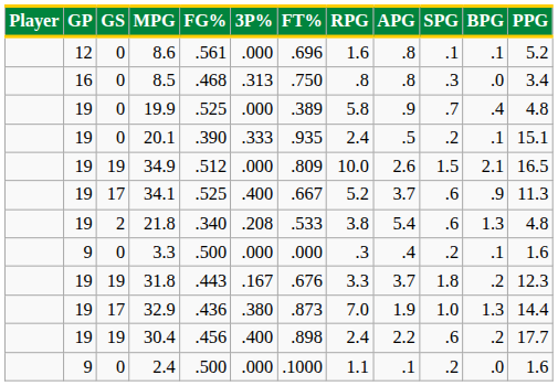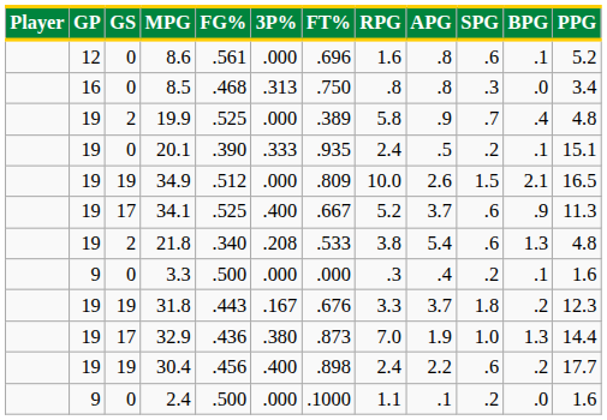8.6 | SPG: .1 -> .6
19.9 | GS: 0 -> 2
